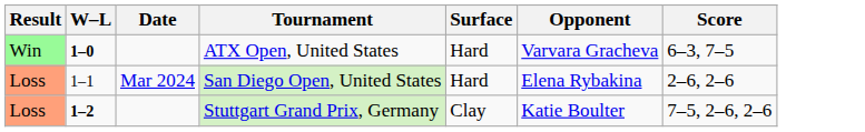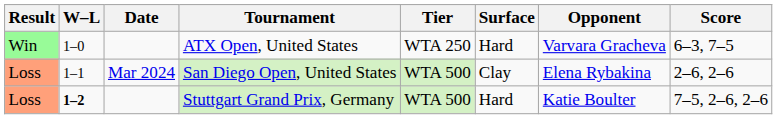+ column: Tier | WTA 250 | WTA 500 | WTA 500
ATX Open, United States | W–L: bold -> normal
San Diego Open, United States | Surface: Hard -> Clay
Stuttgart Grand Prix, Germany | Surface: Clay -> Hard
